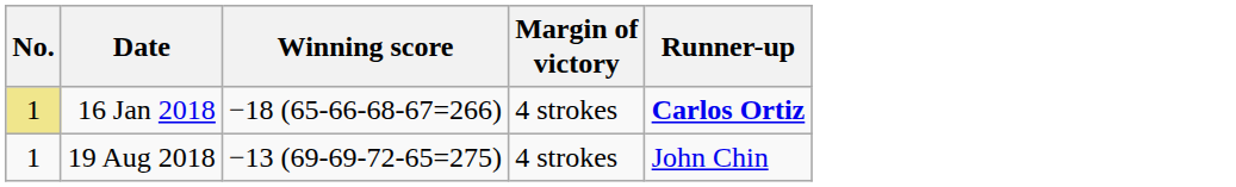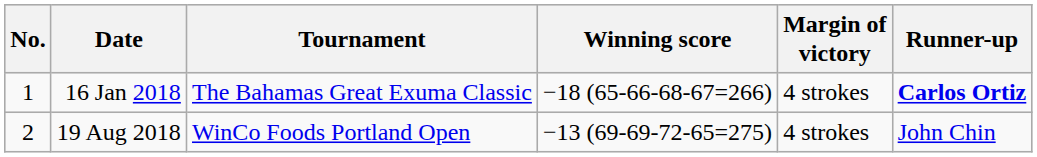+ column: Tournament | The Bahamas Great Exuma Classic | WinCo Foods Portland Open
16 Jan 2018 | No.: khaki background -> no background
19 Aug 2018 | No.: 1 -> 2
